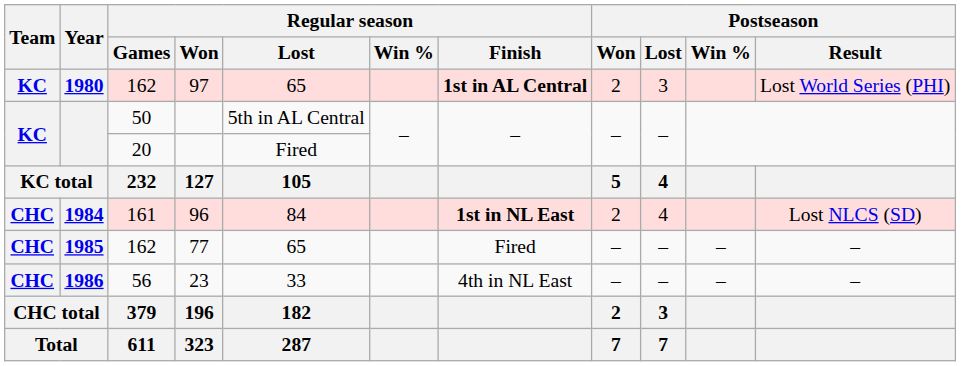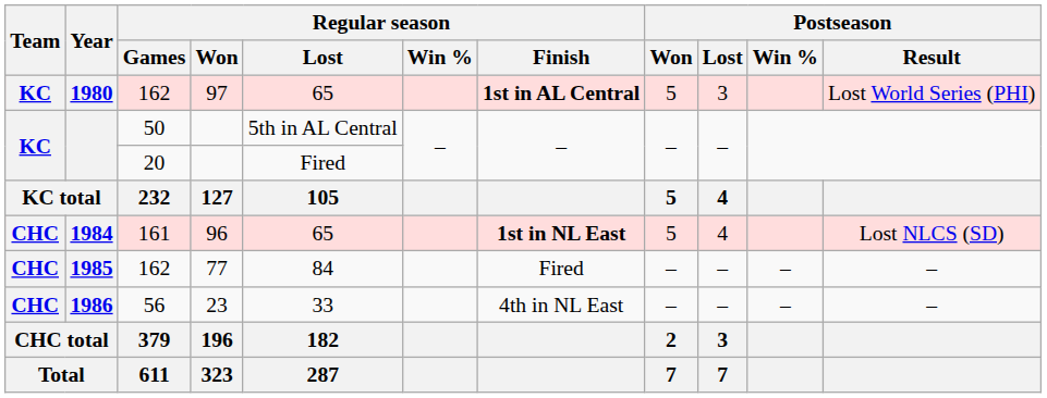1980 | Postseason / Won: 2 -> 5
1984 | Regular season / Lost: 84 -> 65
1984 | Postseason / Won: 2 -> 5
1985 | Regular season / Lost: 65 -> 84
